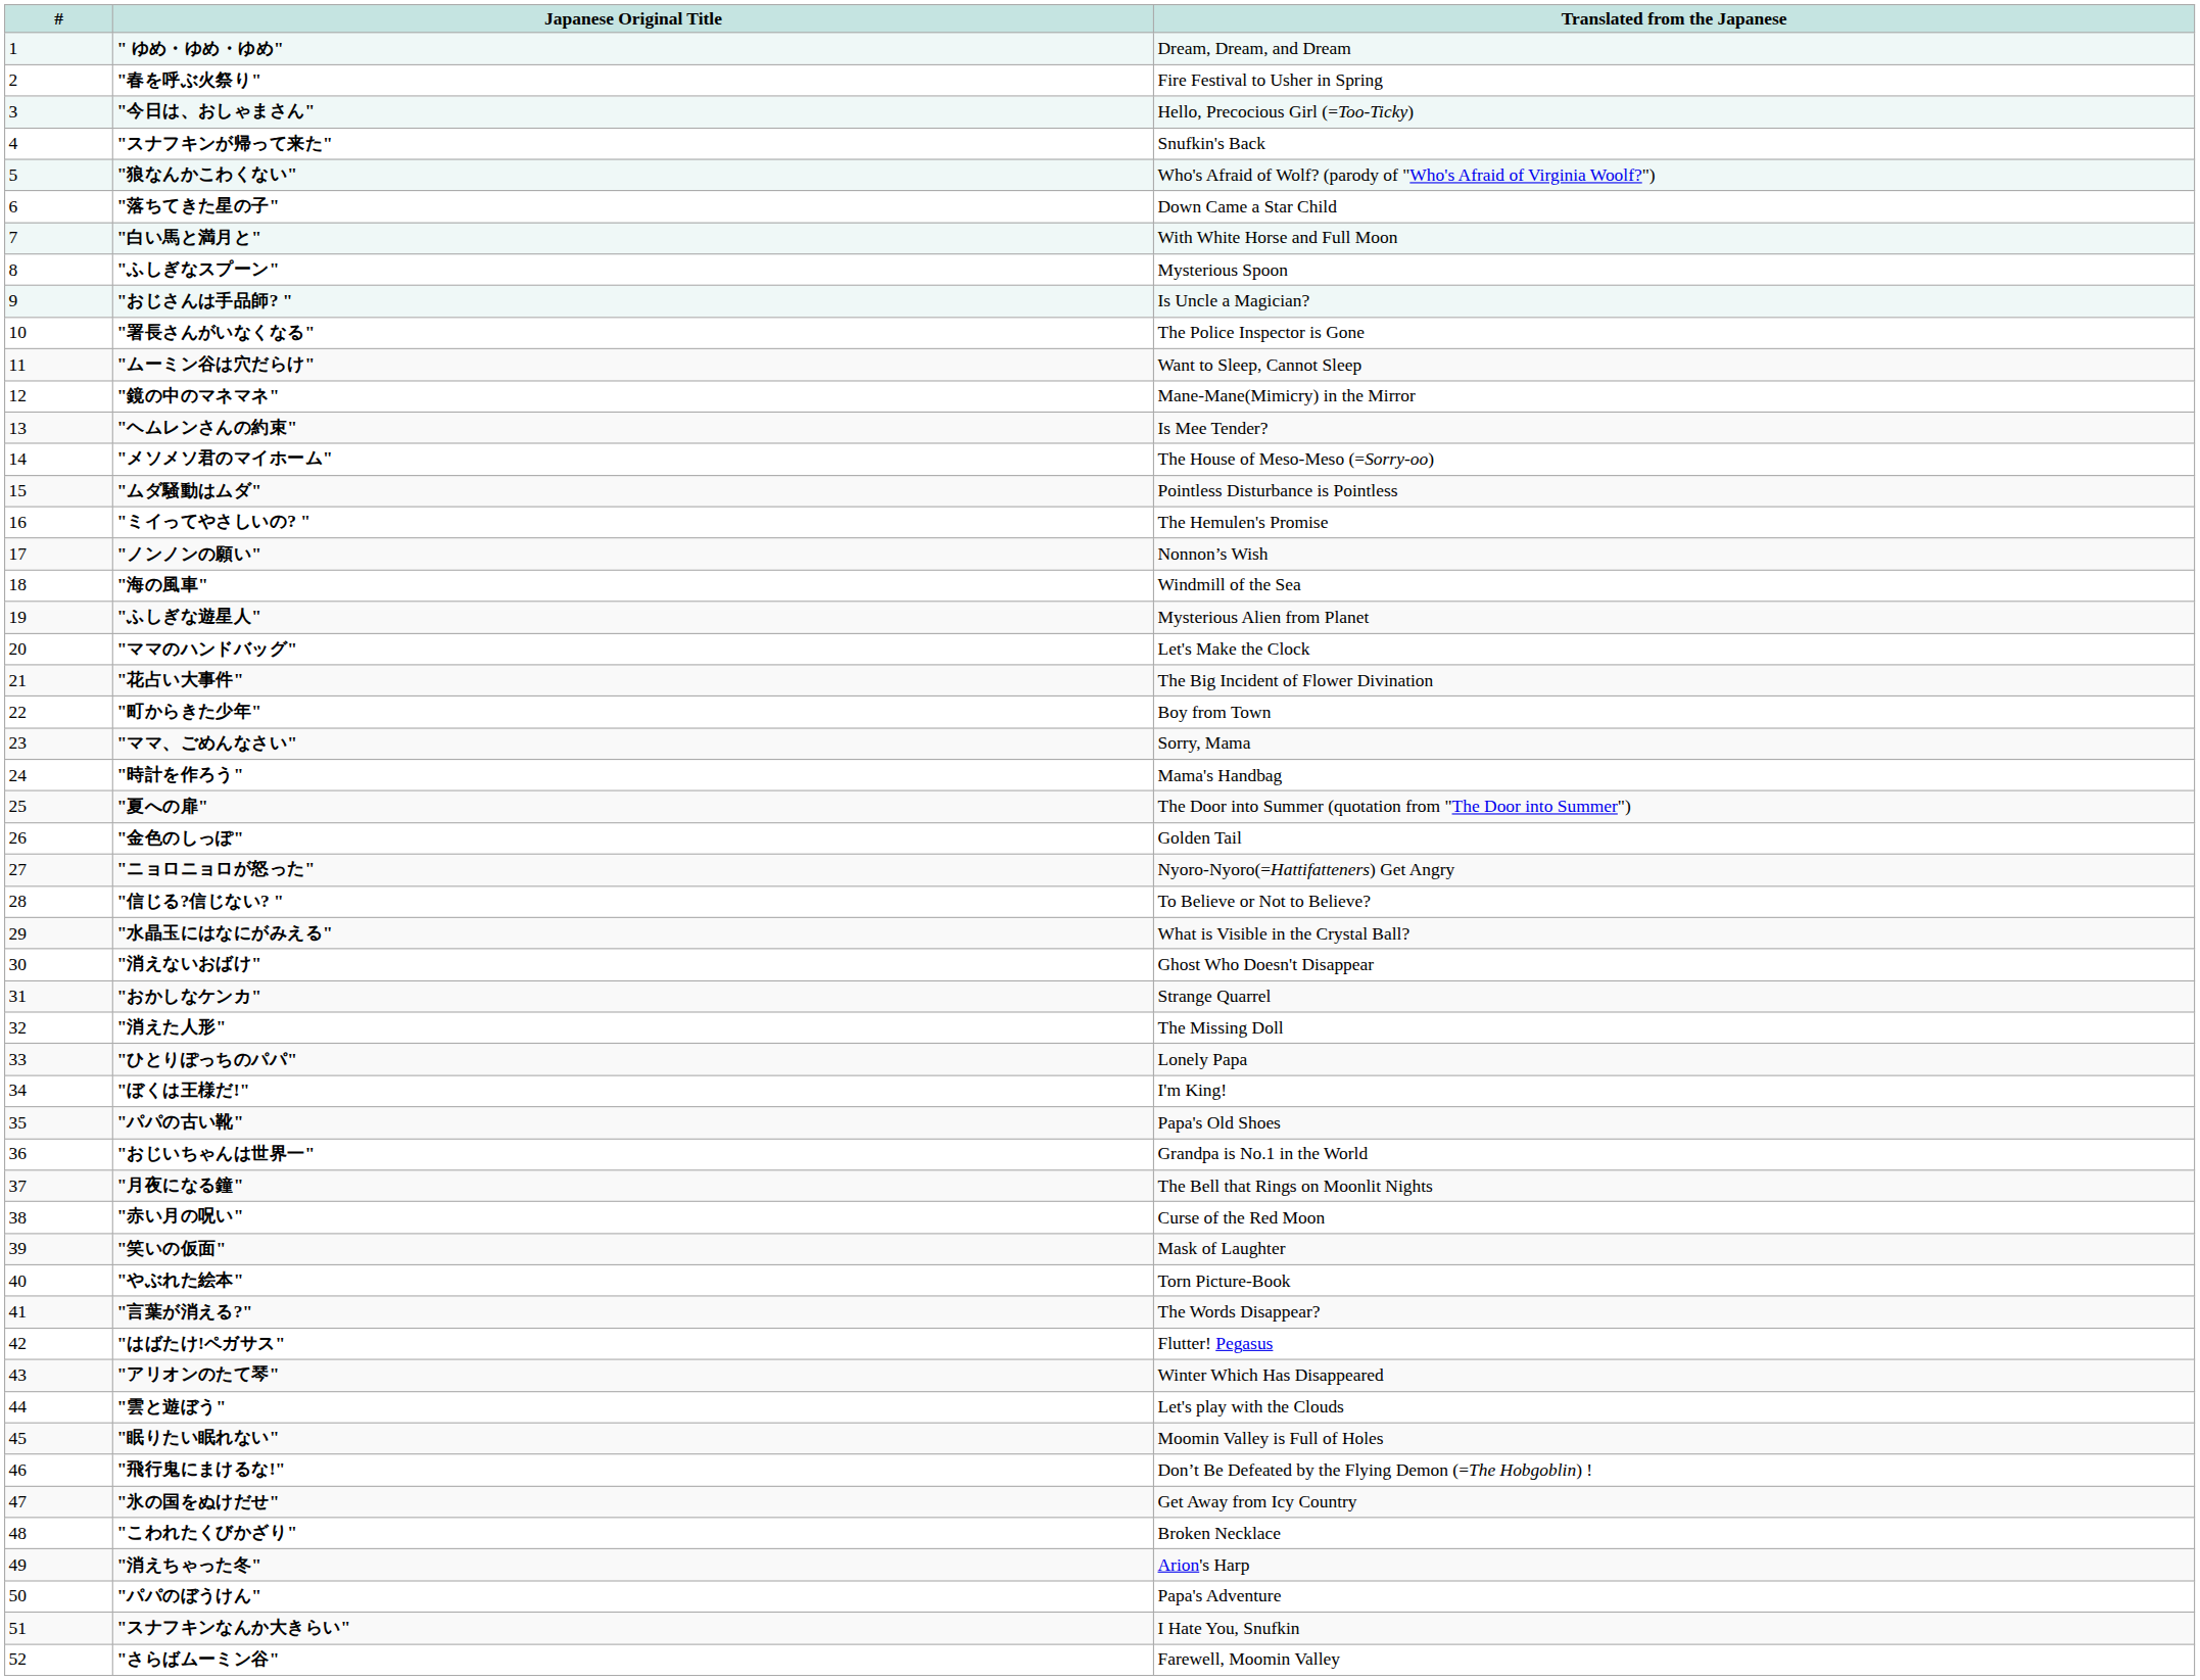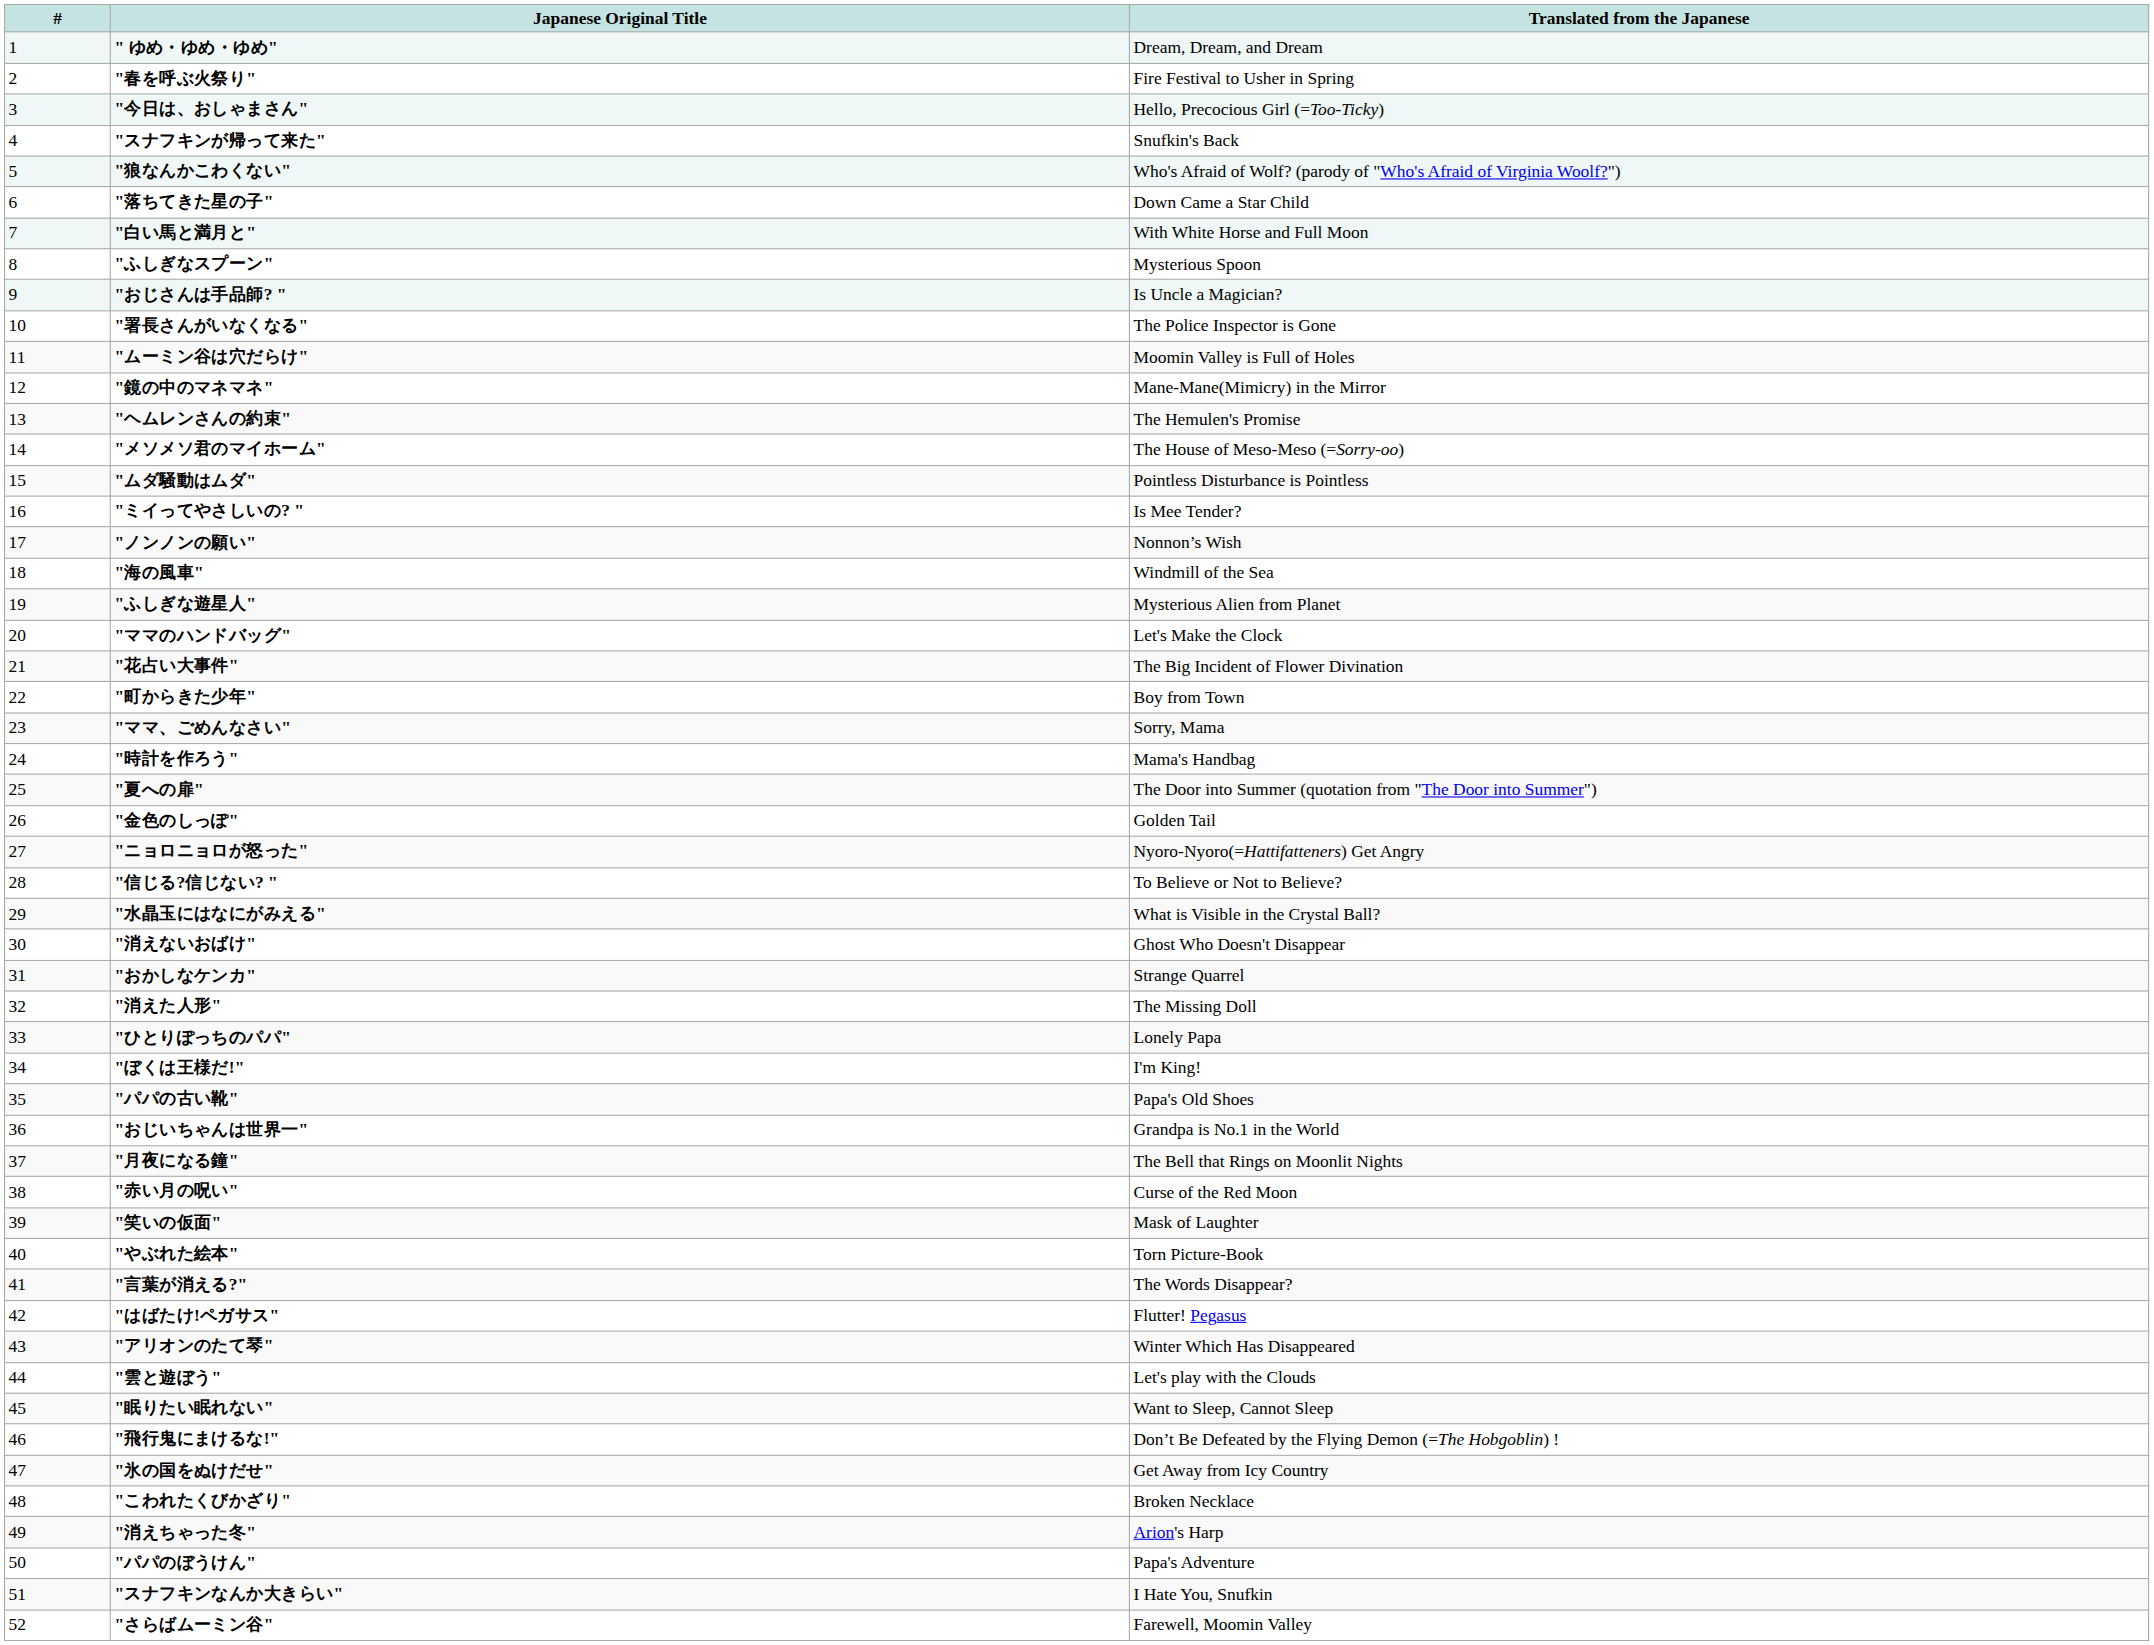"ムーミン谷は穴だらけ" | Translated from the Japanese: Want to Sleep, Cannot Sleep -> Moomin Valley is Full of Holes
"ヘムレンさんの約束" | Translated from the Japanese: Is Mee Tender? -> The Hemulen's Promise
"ミイってやさしいの? " | Translated from the Japanese: The Hemulen's Promise -> Is Mee Tender?
"眠りたい眠れない" | Translated from the Japanese: Moomin Valley is Full of Holes -> Want to Sleep, Cannot Sleep
